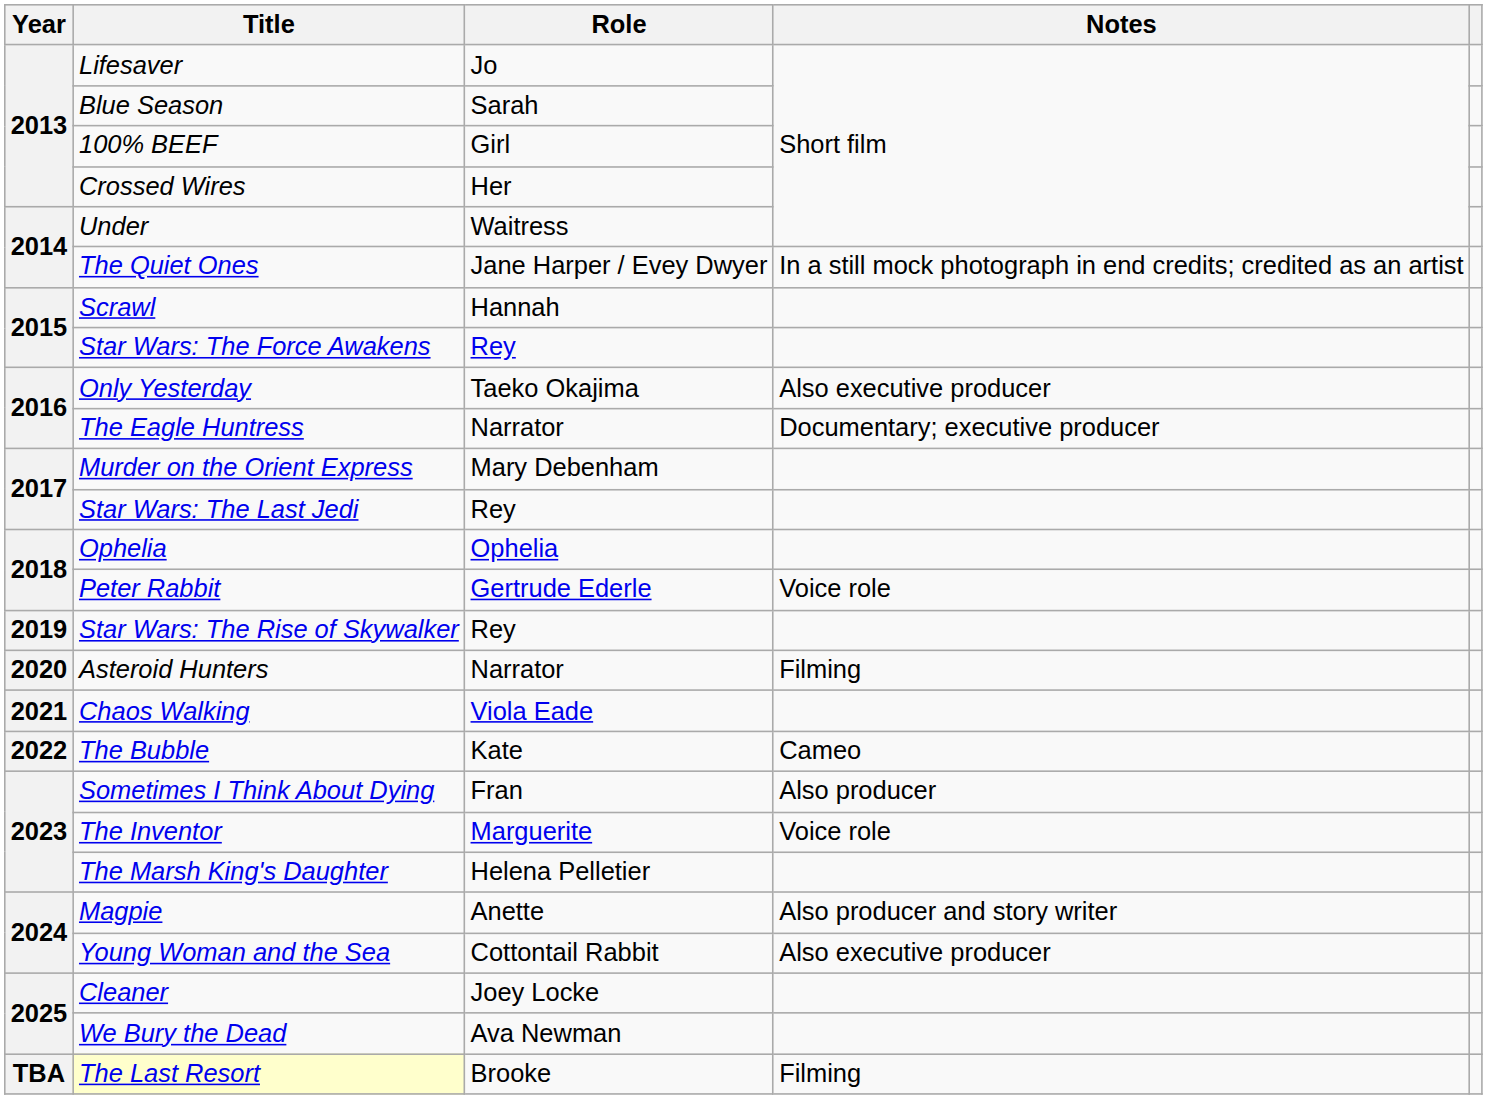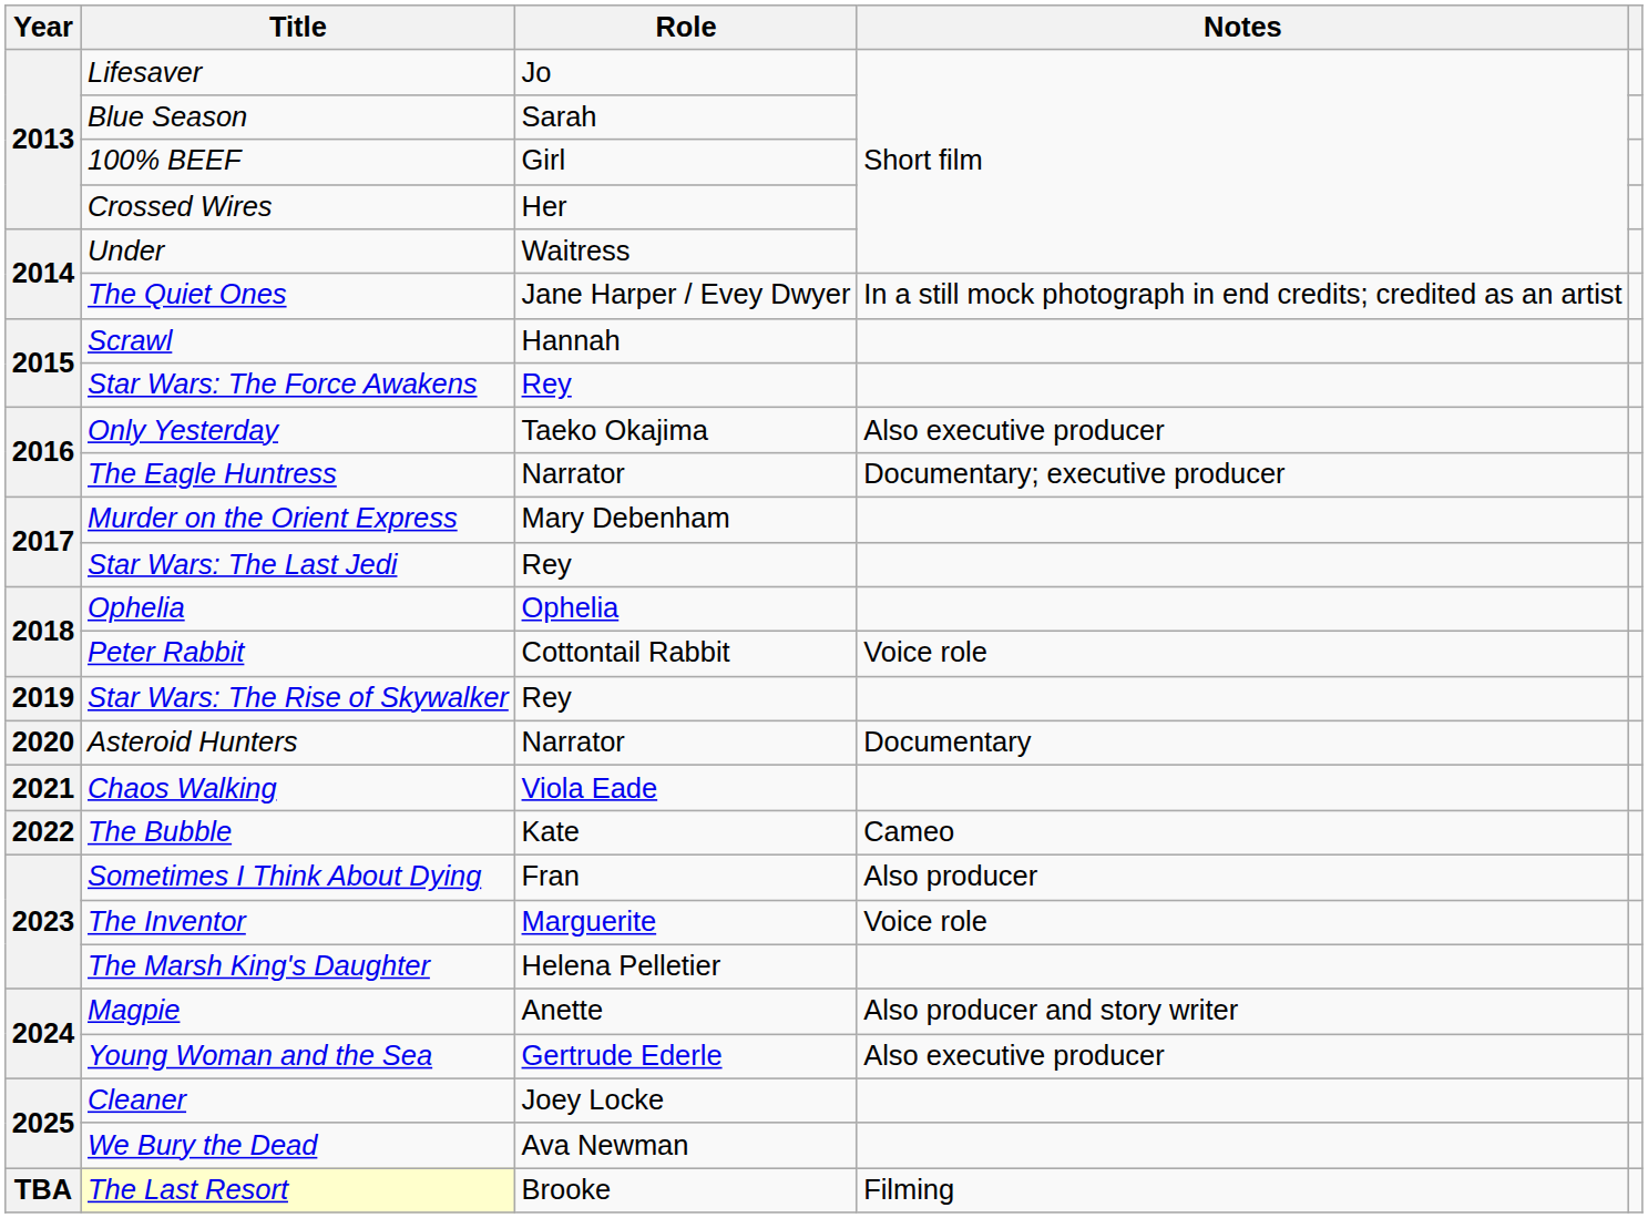Peter Rabbit | Role: Gertrude Ederle -> Cottontail Rabbit
Asteroid Hunters | Notes: Filming -> Documentary
Young Woman and the Sea | Role: Cottontail Rabbit -> Gertrude Ederle
